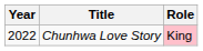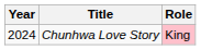Chunhwa Love Story | Year: 2022 -> 2024
